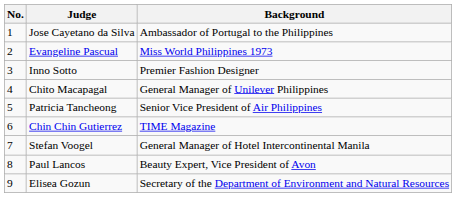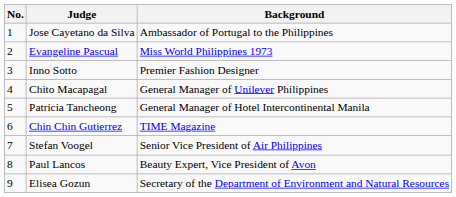Patricia Tancheong | Background: Senior Vice President of Air Philippines -> General Manager of Hotel Intercontinental Manila
Stefan Voogel | Background: General Manager of Hotel Intercontinental Manila -> Senior Vice President of Air Philippines
